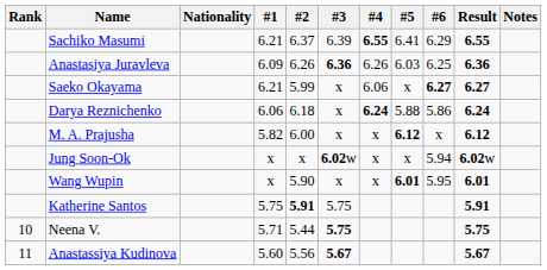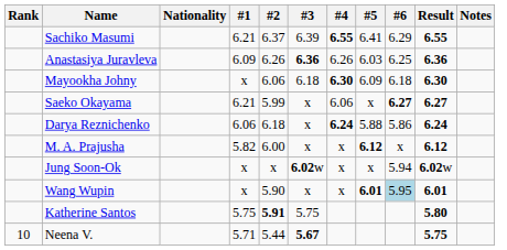+ row: Mayookha Johny | x | 6.06 | 6.18 | 6.30 | 6.09 | 6.18 | 6.30
Wang Wupin | #6: no background -> lightblue background
Katherine Santos | Result: 5.91 -> 5.80
Neena V. | #3: 5.75 -> 5.67
- row: 11 | Anastassiya Kudinova | 5.60 | 5.56 | 5.67 | 5.67
